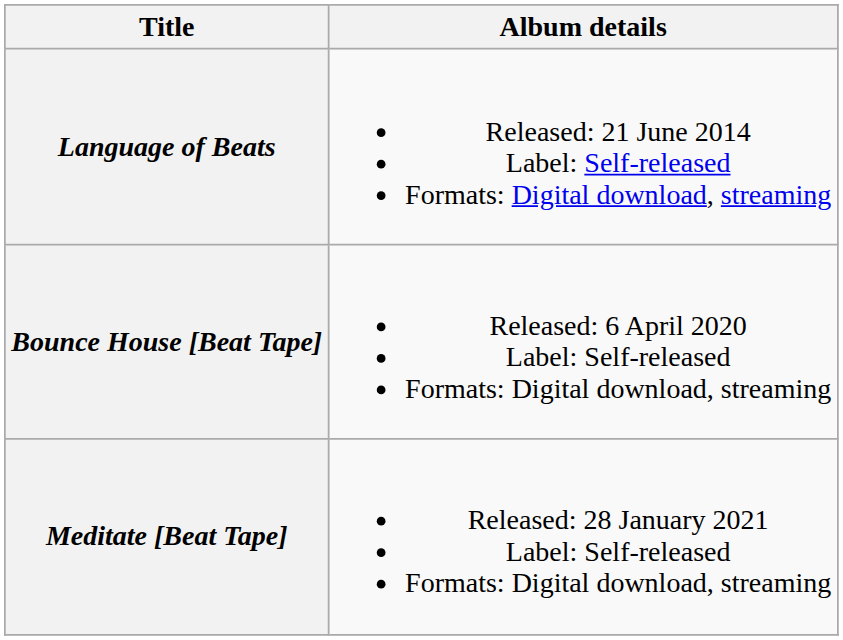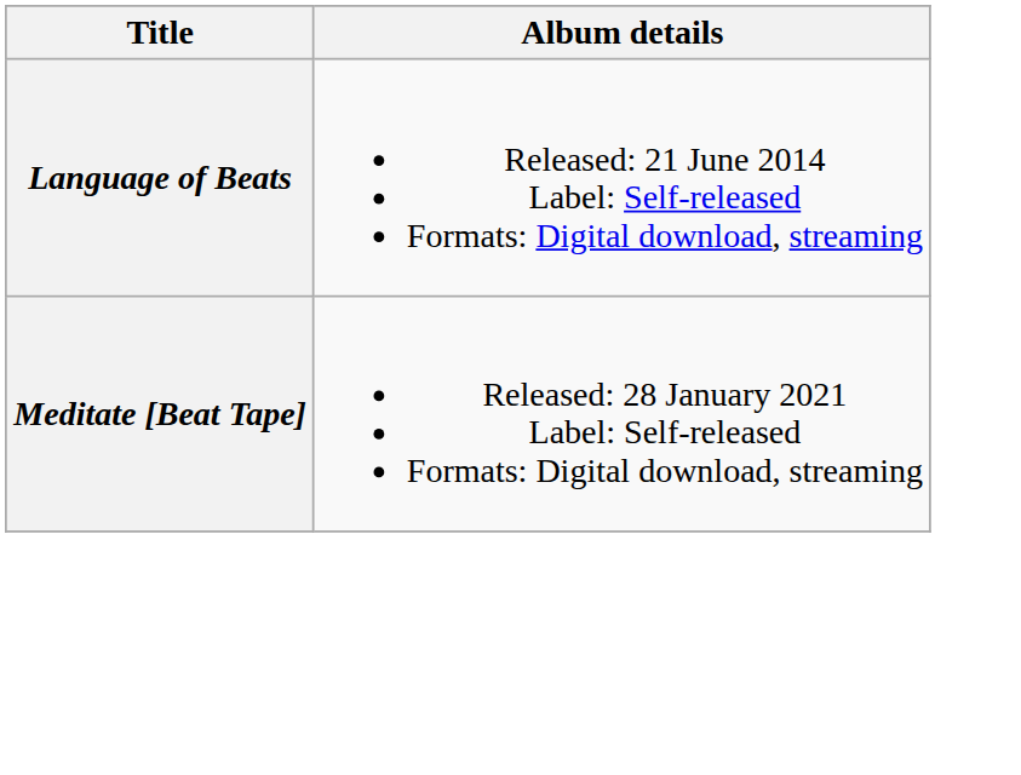- row: Bounce House [Beat Tape] | Released: 6 April 2020 Label: Self-released Formats: Digital download, streaming
